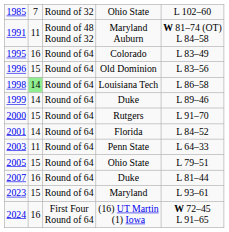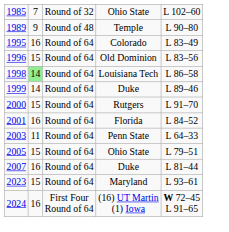+ row: 1989 | 9 | Round of 48 | Temple | L 90–80
- row: 1991 | 11 | Round of 48 Round of 32 | Maryland Auburn | W 81–74 (OT) L 84–58
Florida | column 2: 14 -> 16
